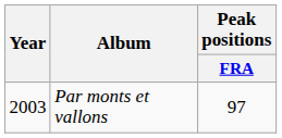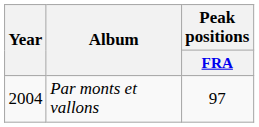Par monts et vallons | Year: 2003 -> 2004
